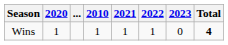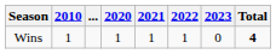columns swapped: 2010 <-> 2020
